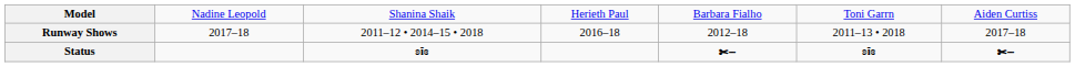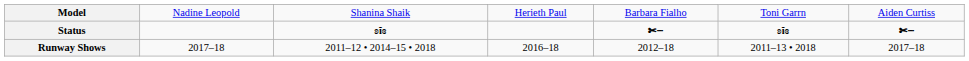rows swapped: Runway Shows <-> Status
